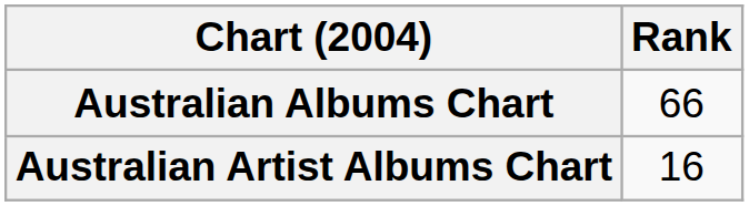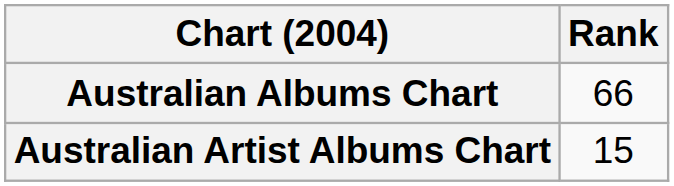Australian Artist Albums Chart | Rank: 16 -> 15
